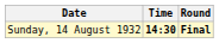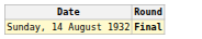- column: Time | 14:30
